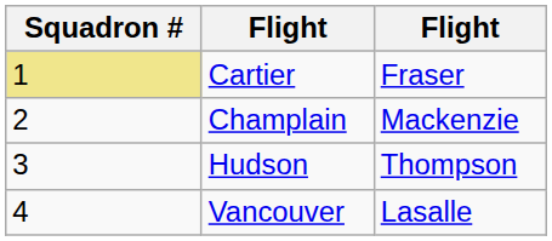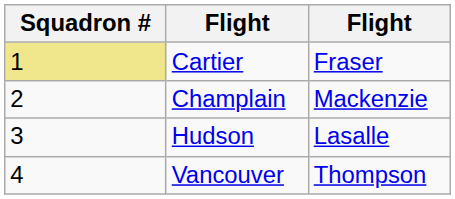Hudson | column 3: Thompson -> Lasalle
Vancouver | column 3: Lasalle -> Thompson
